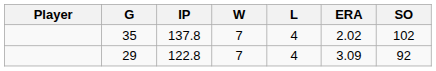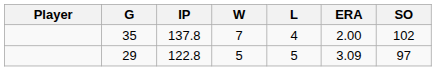35 | ERA: 2.02 -> 2.00
29 | W: 7 -> 5
29 | L: 4 -> 5
29 | SO: 92 -> 97
